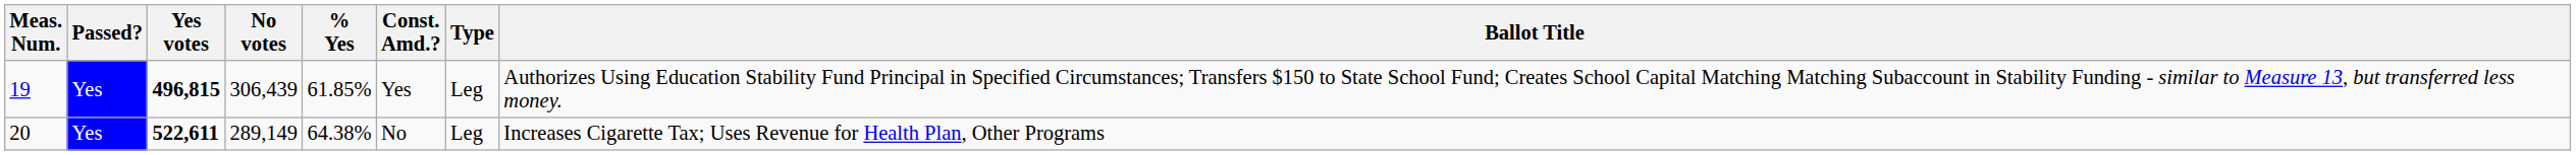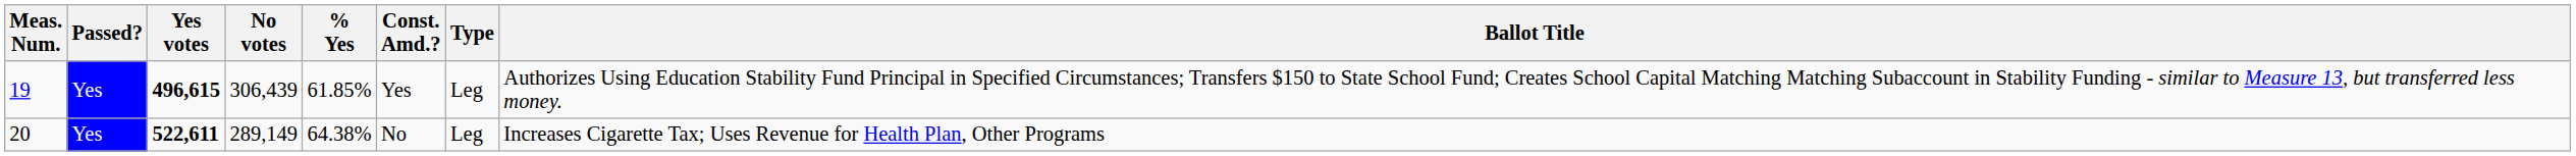19 | Yes votes: 496,815 -> 496,615
